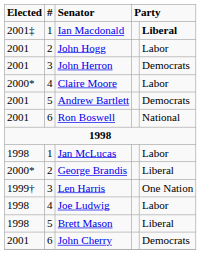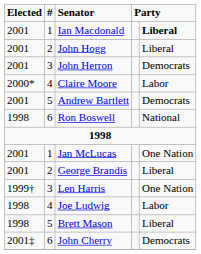Ian Macdonald | Elected: 2001‡ -> 2001
John Hogg | column 5: Labor -> Liberal
Ron Boswell | Elected: 2001 -> 1998
Jan McLucas | Elected: 1998 -> 2001
Jan McLucas | column 5: Labor -> One Nation
George Brandis | Elected: 2000* -> 2001
John Cherry | Elected: 2001 -> 2001‡
